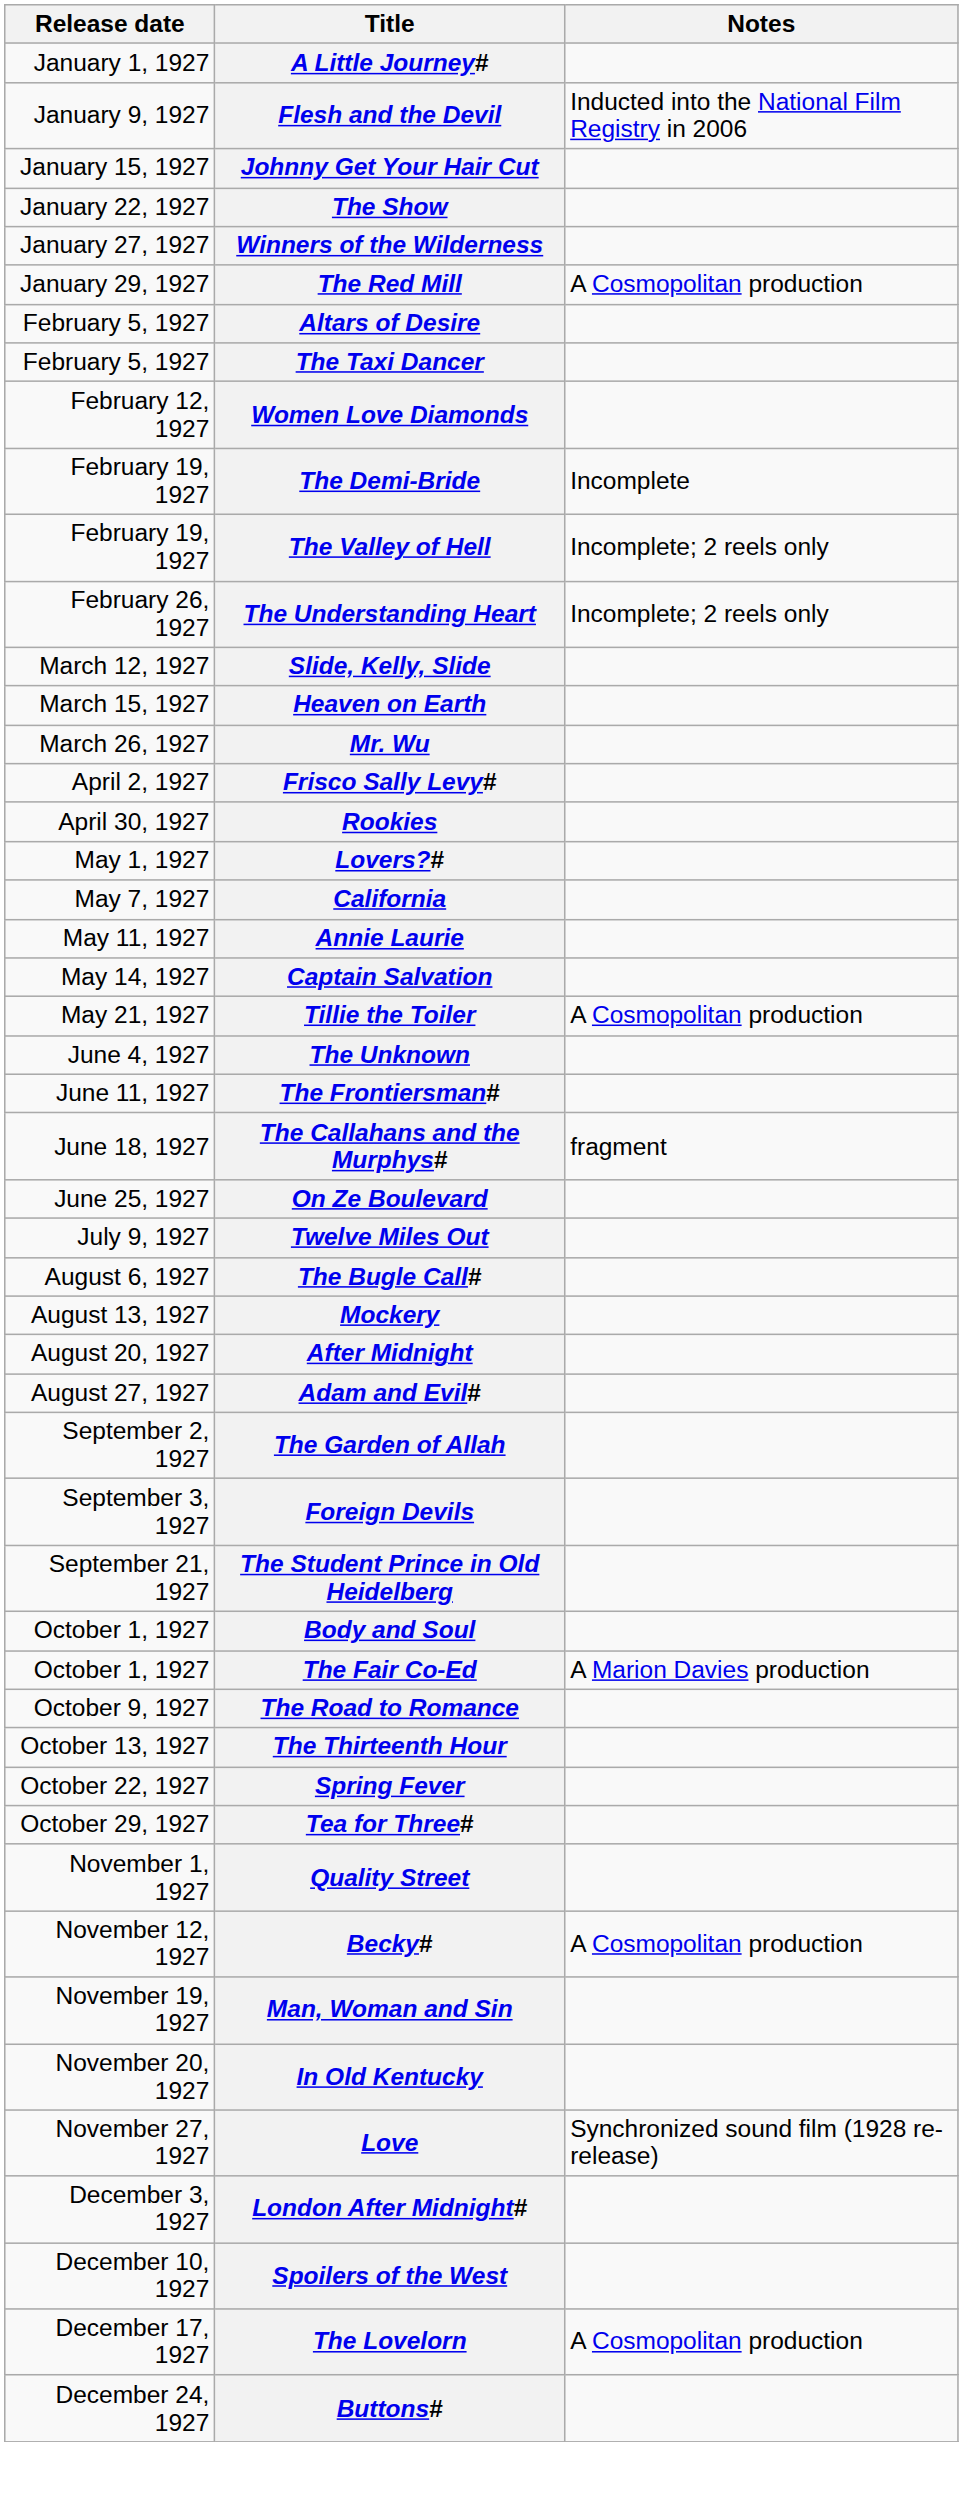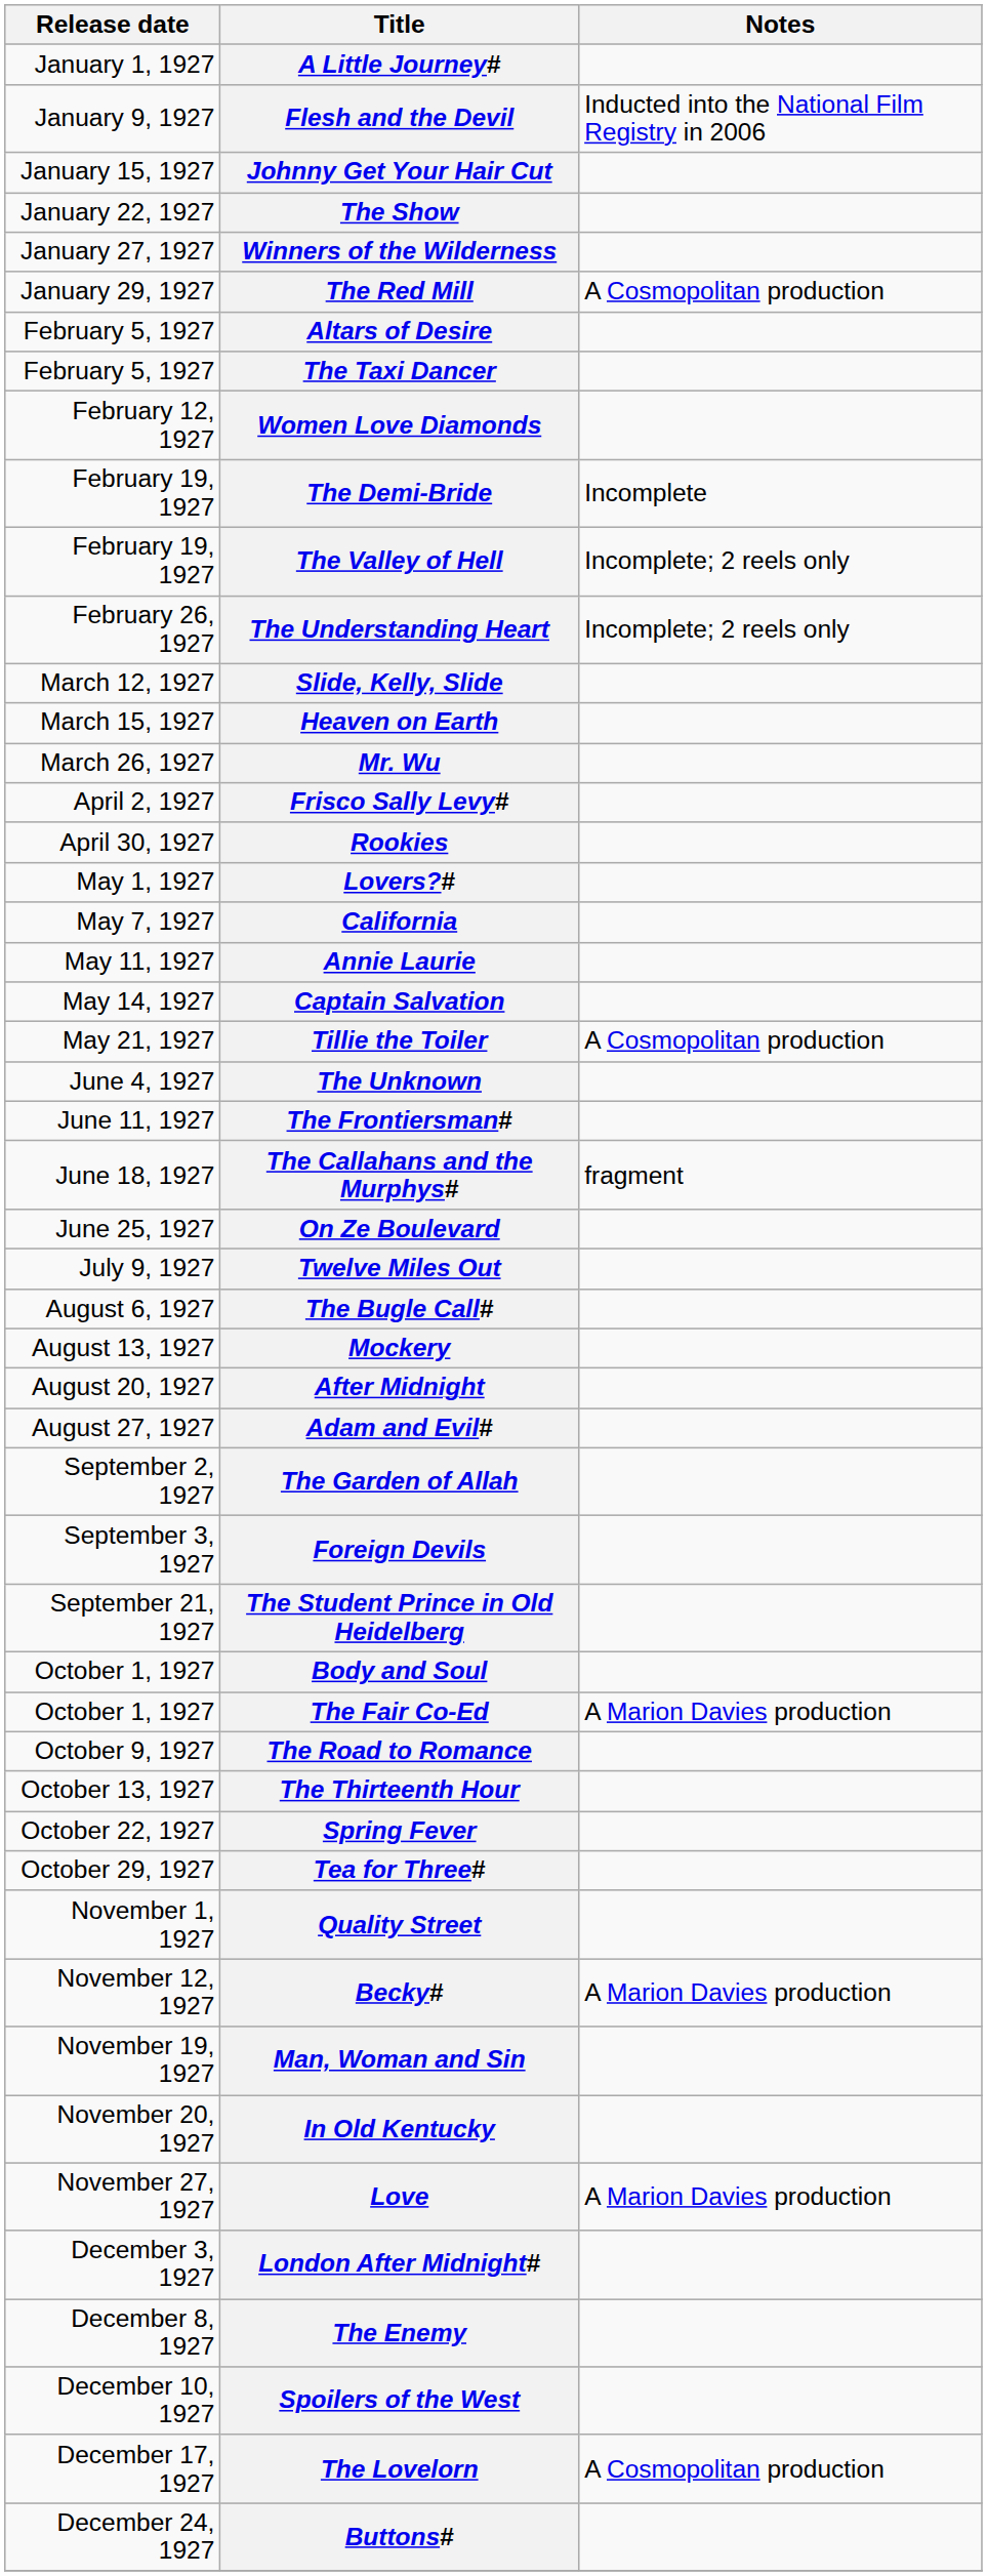Becky# | Notes: A Cosmopolitan production -> A Marion Davies production
Love | Notes: Synchronized sound film (1928 re-release) -> A Marion Davies production
+ row: December 8, 1927 | The Enemy
